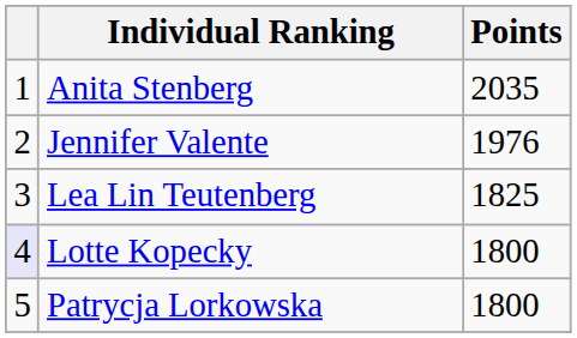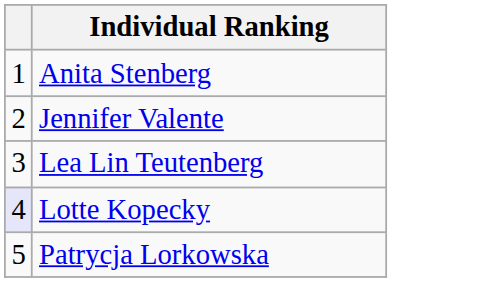- column: Points | 2035 | 1976 | 1825 | 1800 | 1800
